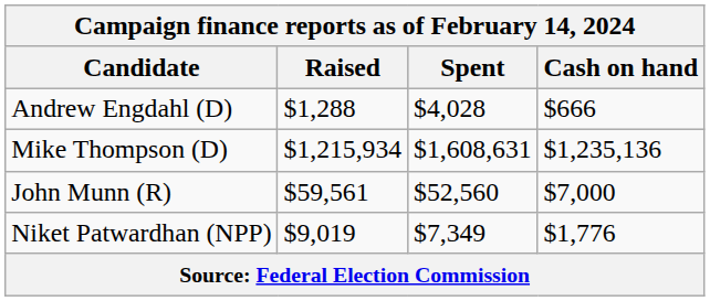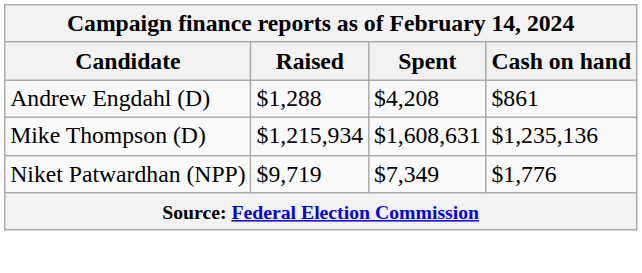Andrew Engdahl (D) | Spent: $4,028 -> $4,208
Andrew Engdahl (D) | Cash on hand: $666 -> $861
- row: John Munn (R) | $59,561 | $52,560 | $7,000
Niket Patwardhan (NPP) | Raised: $9,019 -> $9,719
